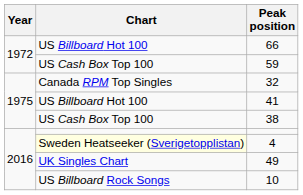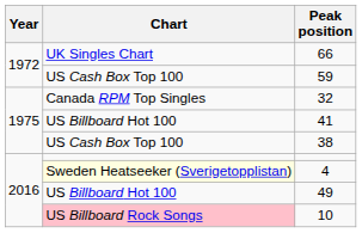66 | Chart: US Billboard Hot 100 -> UK Singles Chart
49 | Chart: UK Singles Chart -> US Billboard Hot 100
10 | Chart: no background -> pink background
